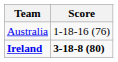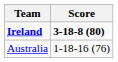rows swapped: Ireland <-> Australia
